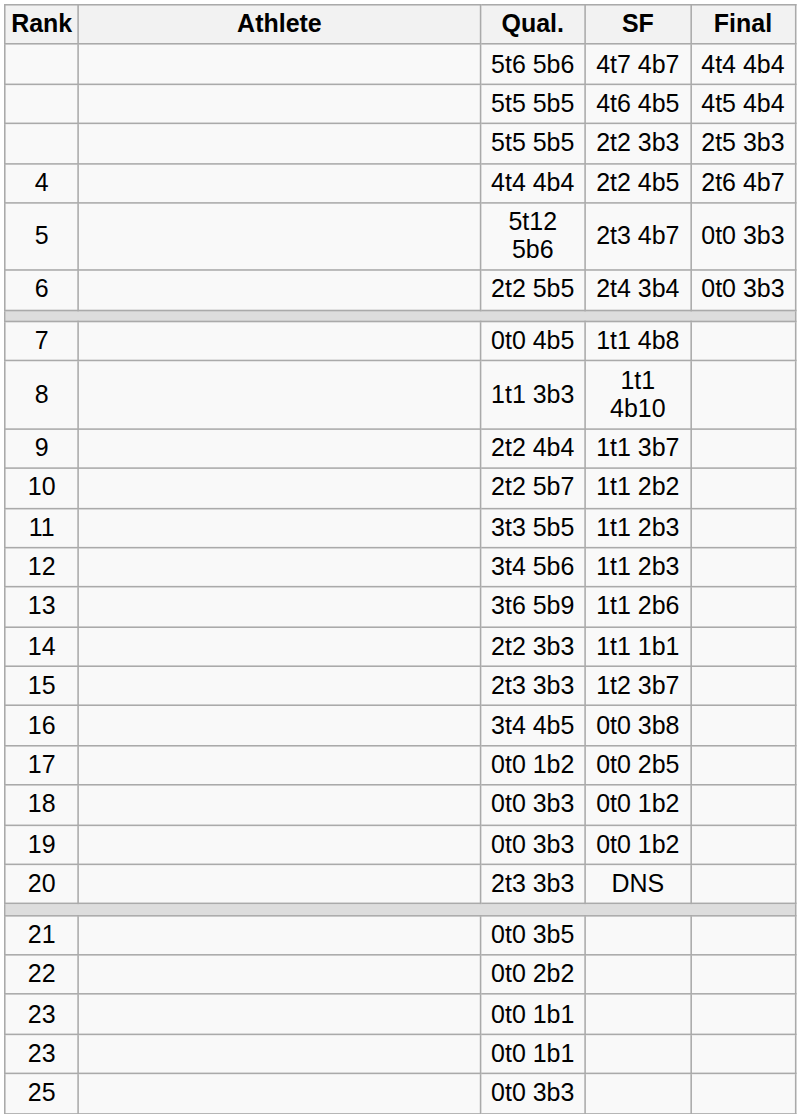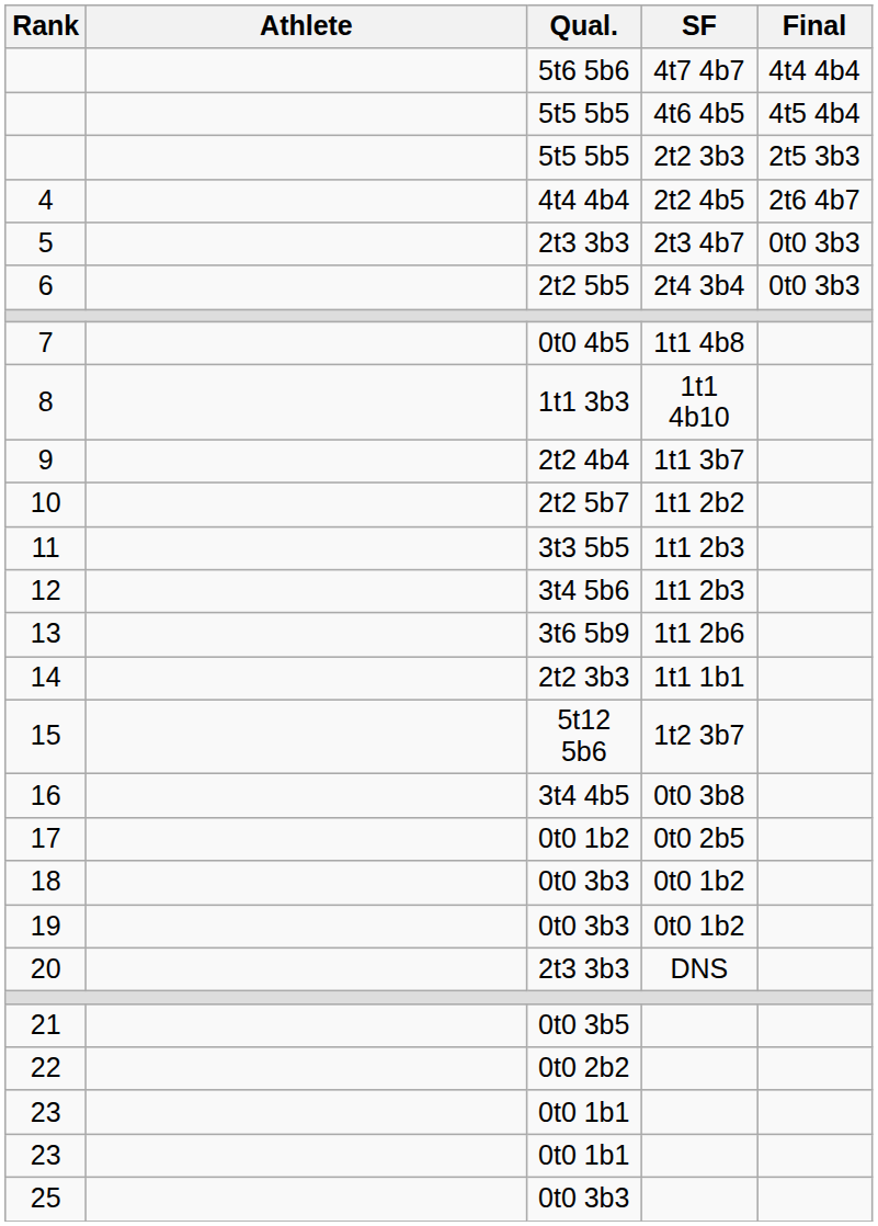5 | Qual.: 5t12 5b6 -> 2t3 3b3
15 | Qual.: 2t3 3b3 -> 5t12 5b6
